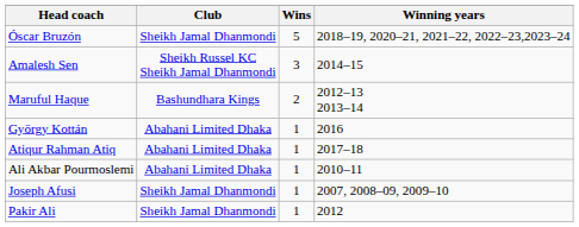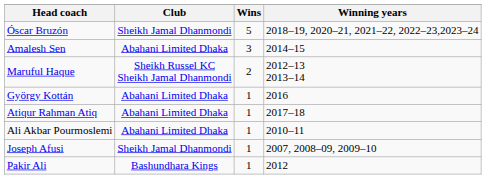Amalesh Sen | Club: Sheikh Russel KC Sheikh Jamal Dhanmondi -> Abahani Limited Dhaka
Maruful Haque | Club: Bashundhara Kings -> Sheikh Russel KC Sheikh Jamal Dhanmondi
Pakir Ali | Club: Sheikh Jamal Dhanmondi -> Bashundhara Kings
